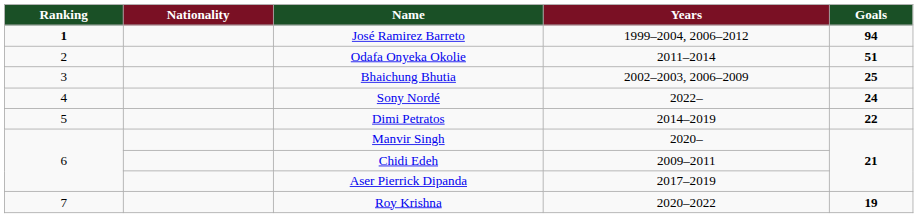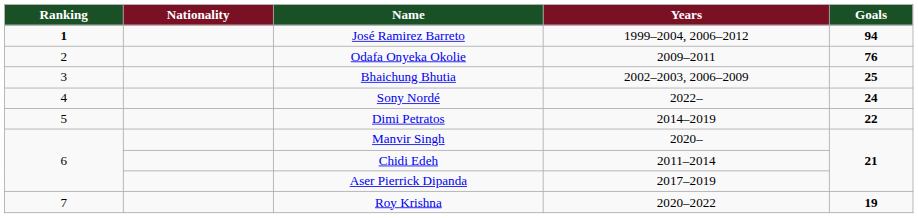Odafa Onyeka Okolie | Years: 2011–2014 -> 2009–2011
Odafa Onyeka Okolie | Goals: 51 -> 76
Chidi Edeh | Years: 2009–2011 -> 2011–2014
